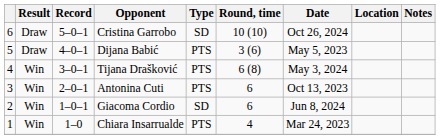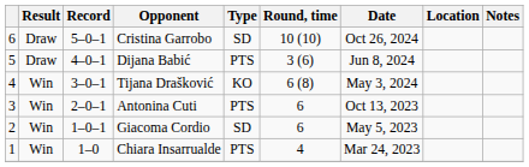Dijana Babić | Date: May 5, 2023 -> Jun 8, 2024
Tijana Drašković | Type: PTS -> KO
Giacoma Cordio | Date: Jun 8, 2024 -> May 5, 2023
